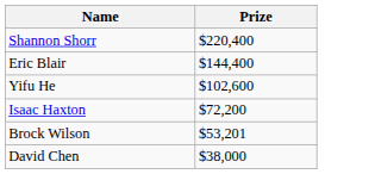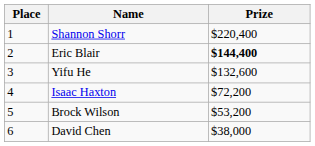+ column: Place | 1 | 2 | 3 | 4 | 5 | 6
Eric Blair | Prize: normal -> bold
Yifu He | Prize: $102,600 -> $132,600
Brock Wilson | Prize: $53,201 -> $53,200
